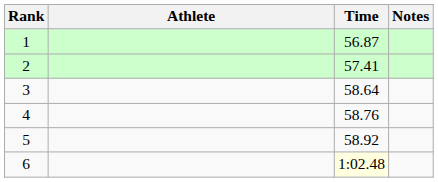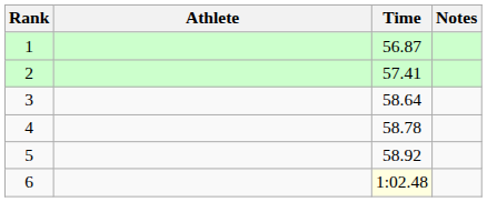4 | Time: 58.76 -> 58.78
